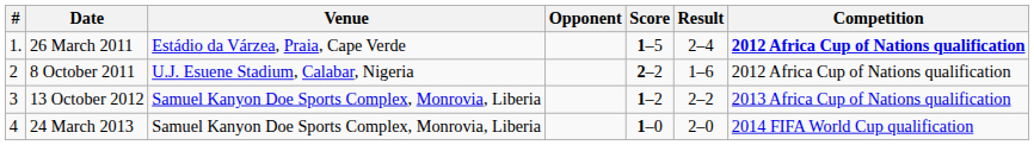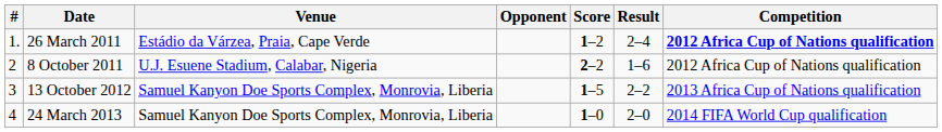26 March 2011 | Score: 1–5 -> 1–2
13 October 2012 | Score: 1–2 -> 1–5
